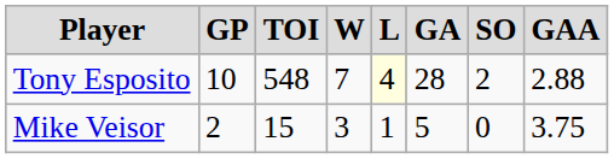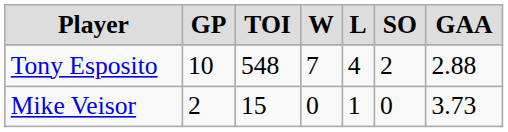- column: GA | 28 | 5
Tony Esposito | L: lightyellow background -> no background
Mike Veisor | W: 3 -> 0
Mike Veisor | GAA: 3.75 -> 3.73
